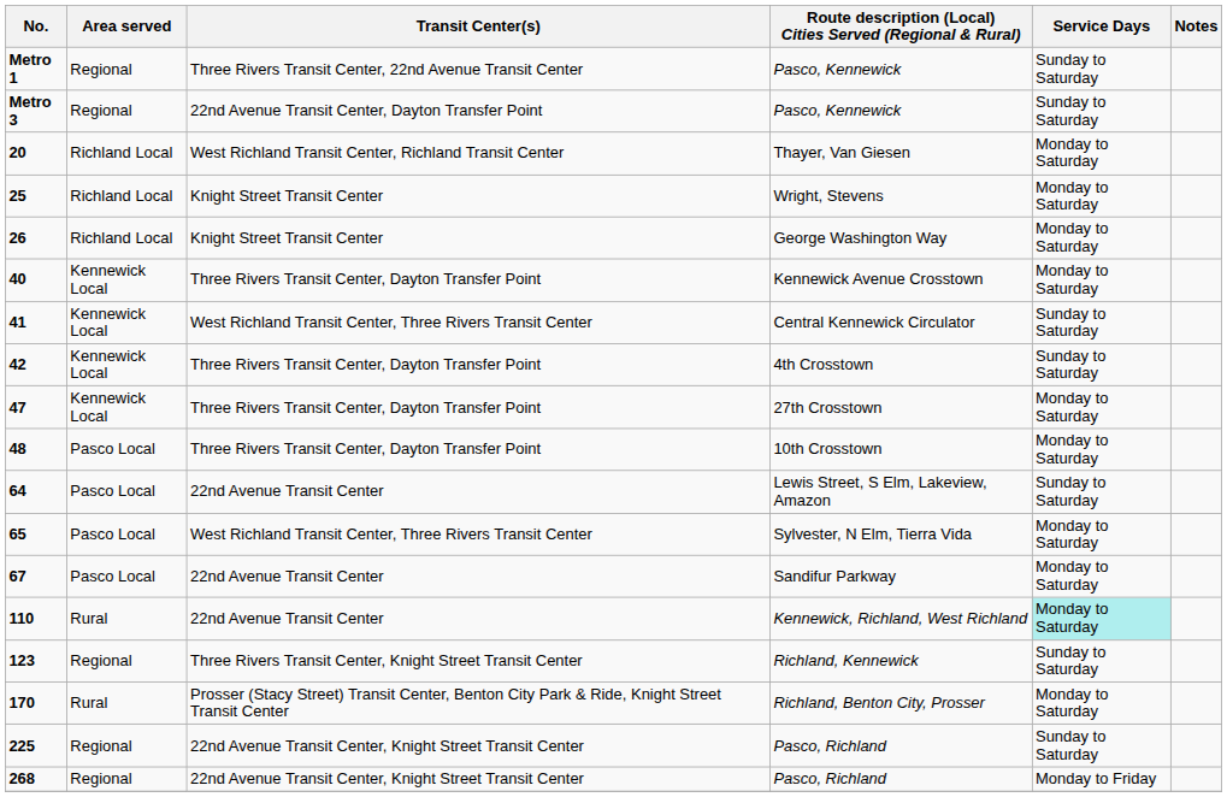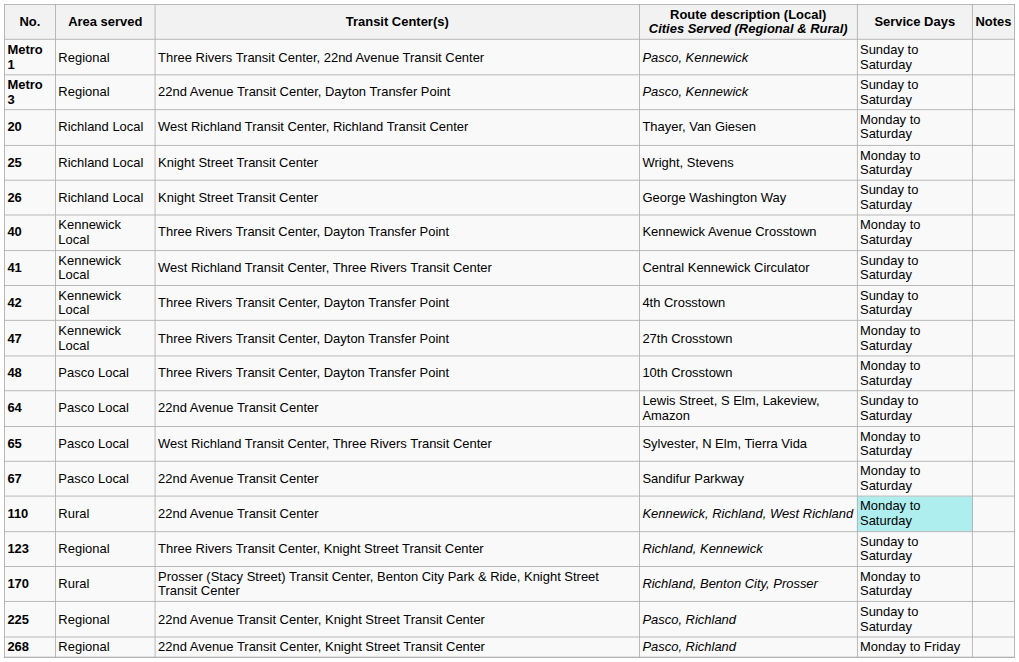26 | Service Days: Monday to Saturday -> Sunday to Saturday
